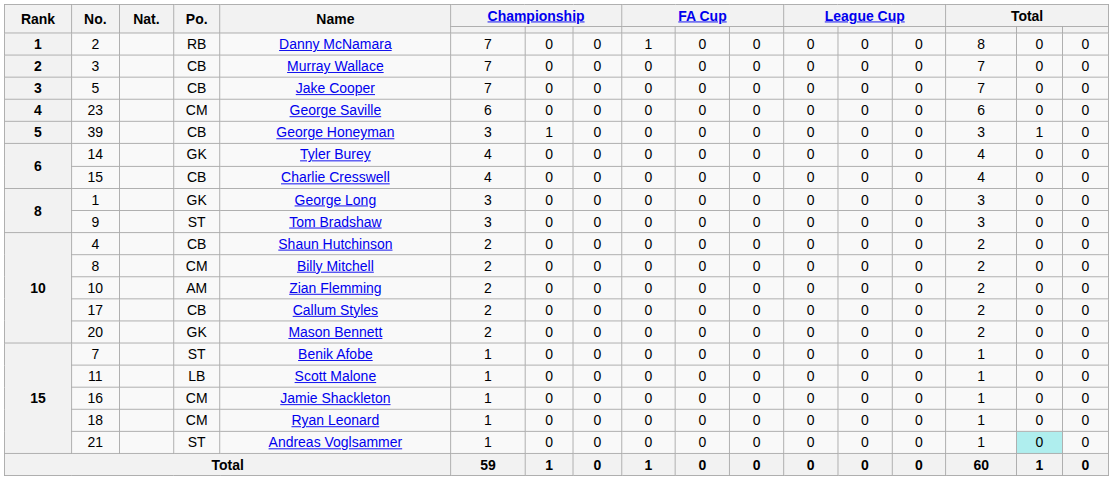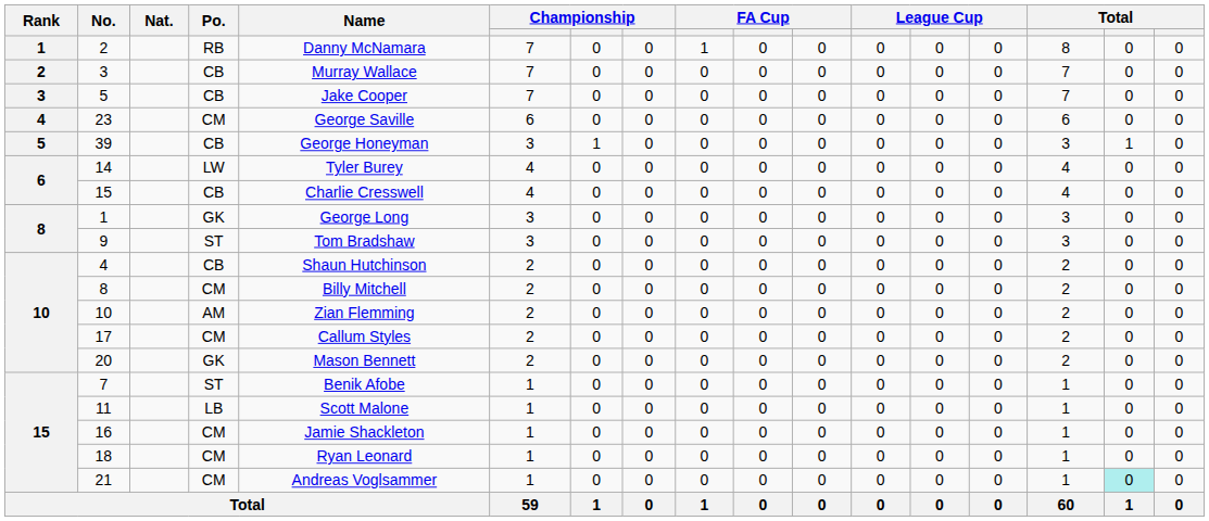14 | Po.: GK -> LW
17 | Po.: CB -> CM
21 | Po.: ST -> CM
